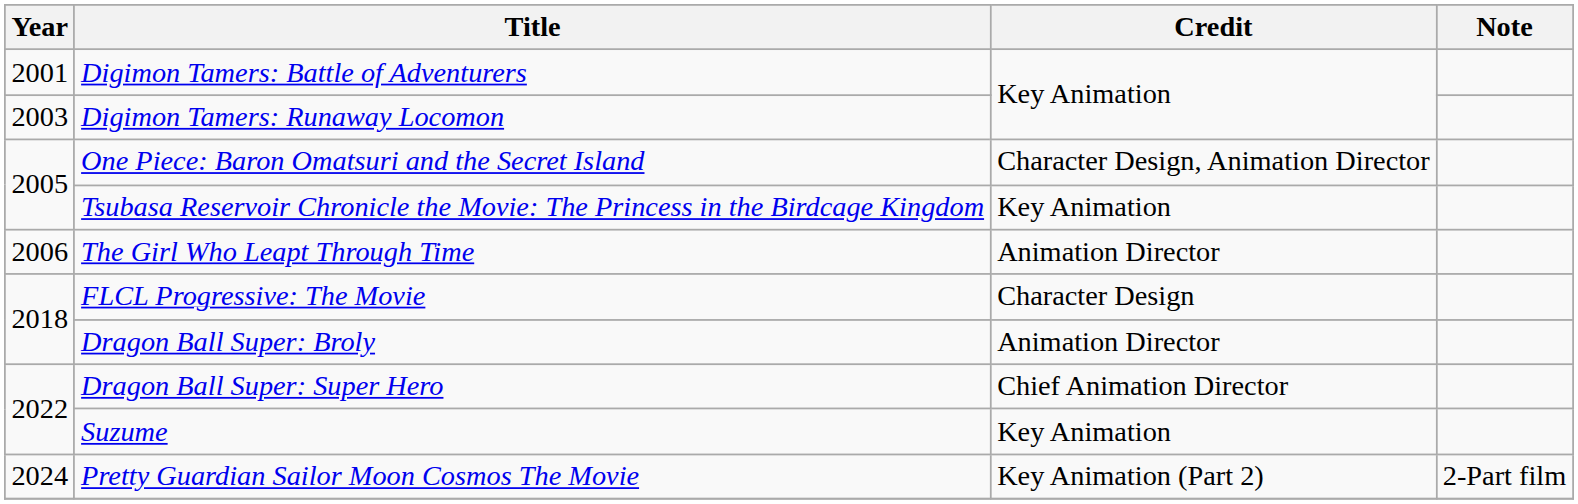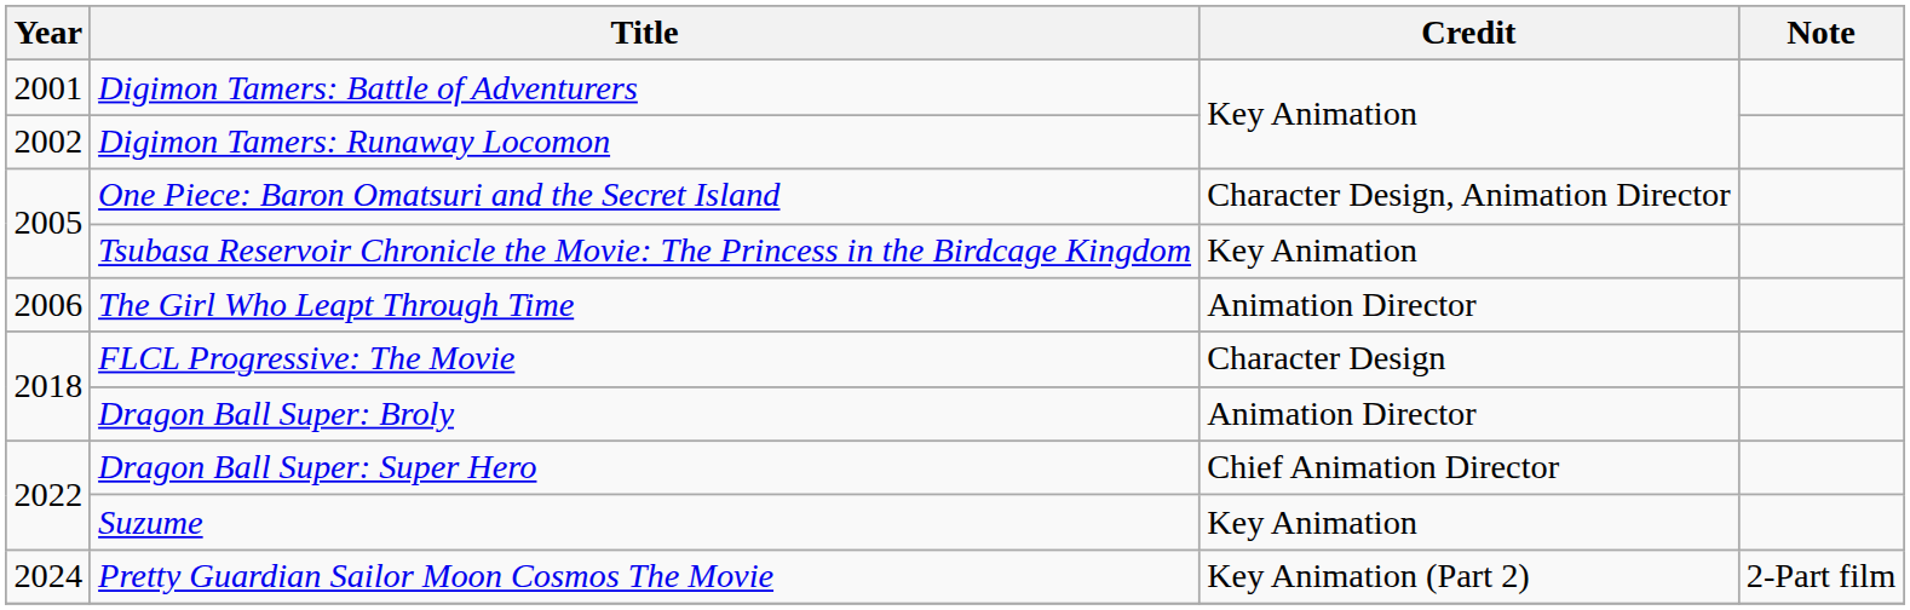Digimon Tamers: Runaway Locomon | Year: 2003 -> 2002
